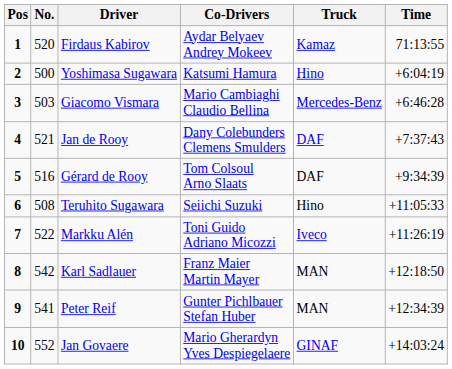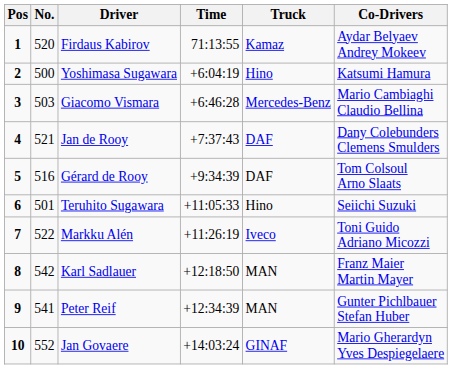columns swapped: Co-Drivers <-> Time
Teruhito Sugawara | No.: 508 -> 501
